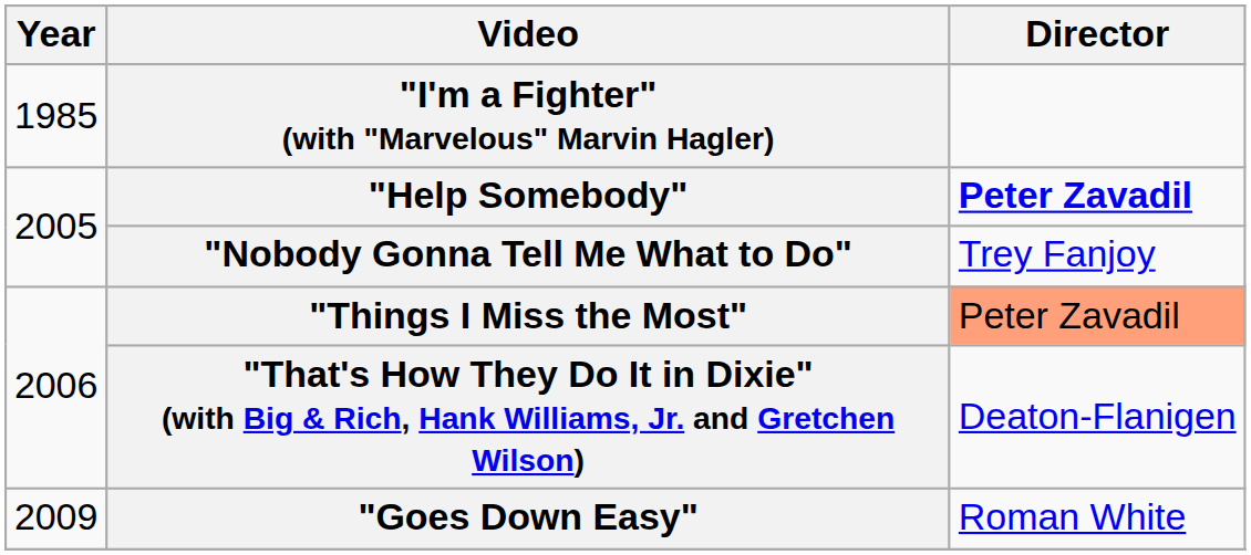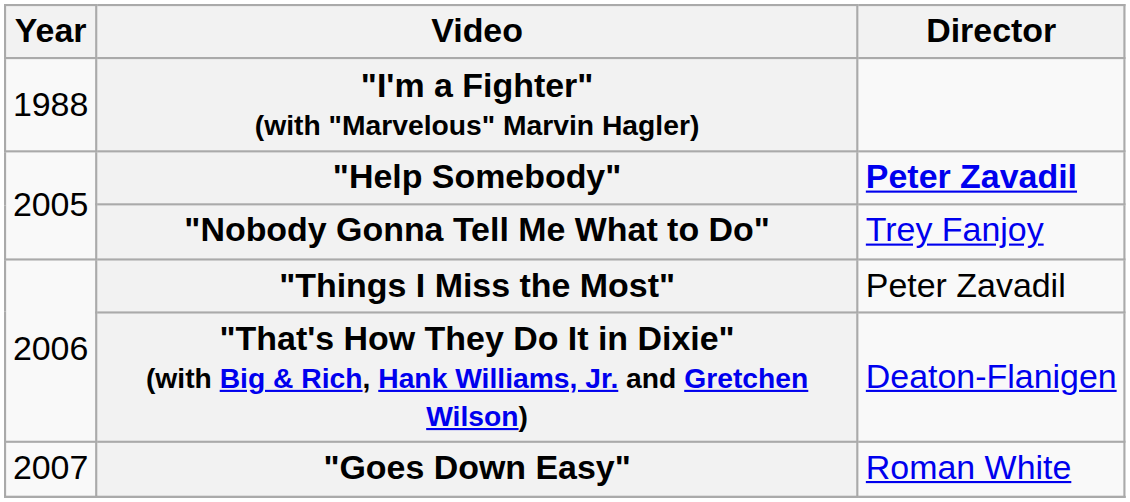"I'm a Fighter" (with "Marvelous" Marvin Hagler) | Year: 1985 -> 1988
"Things I Miss the Most" | Director: lightsalmon background -> no background
"Goes Down Easy" | Year: 2009 -> 2007
